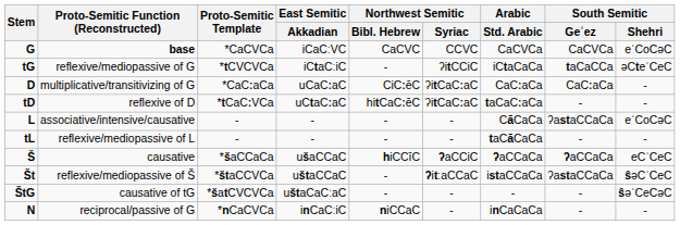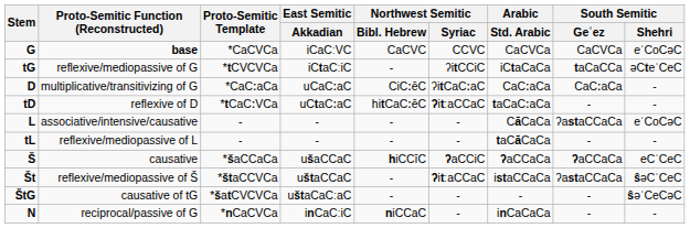tD | Northwest Semitic / Syriac: ʔitCaCːaC -> ʔitːaCCaC
